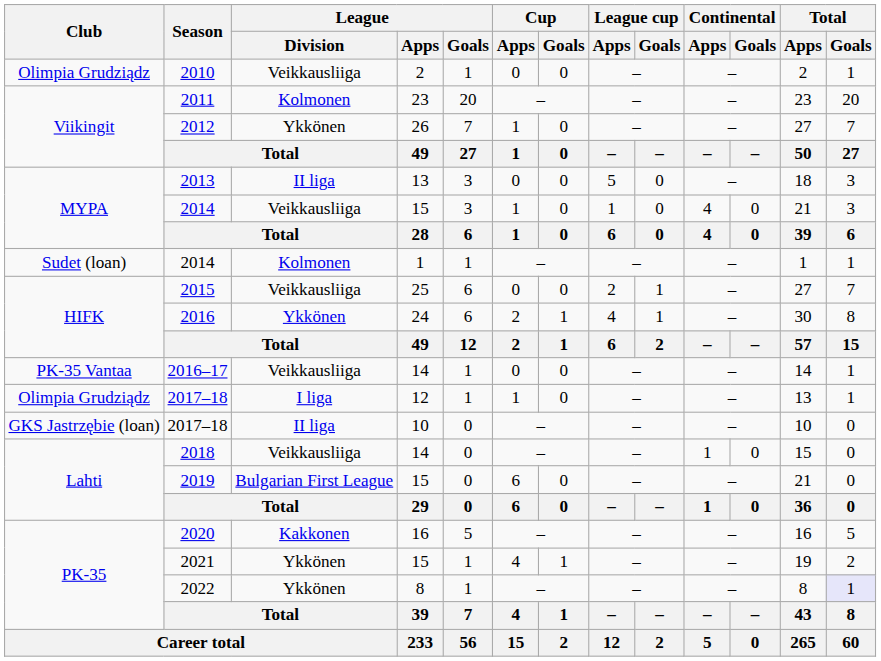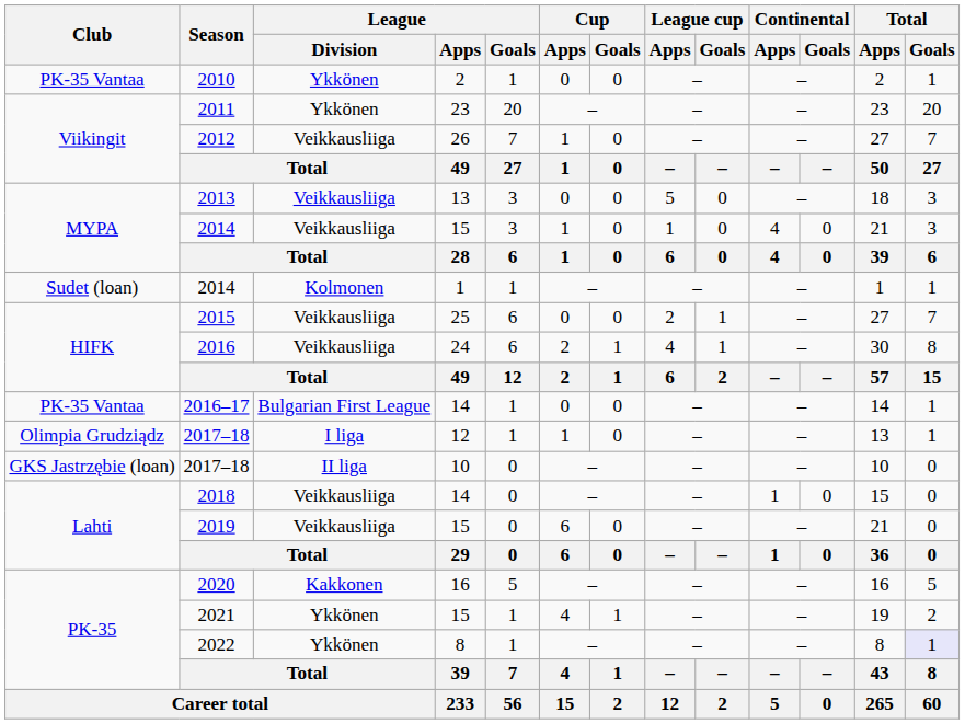2010 | Club: Olimpia Grudziądz -> PK-35 Vantaa
2010 | League / Division: Veikkausliiga -> Ykkönen
2011 | League / Division: Kolmonen -> Ykkönen
2012 | League / Division: Ykkönen -> Veikkausliiga
2013 | League / Division: II liga -> Veikkausliiga
2016 | League / Division: Ykkönen -> Veikkausliiga
2016–17 | League / Division: Veikkausliiga -> Bulgarian First League
2019 | League / Division: Bulgarian First League -> Veikkausliiga
